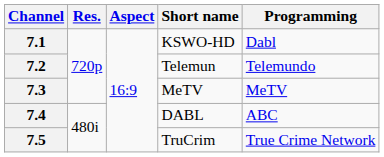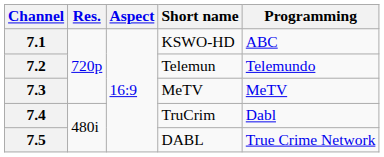7.1 | Programming: Dabl -> ABC
7.4 | Short name: DABL -> TruCrim
7.4 | Programming: ABC -> Dabl
7.5 | Short name: TruCrim -> DABL
